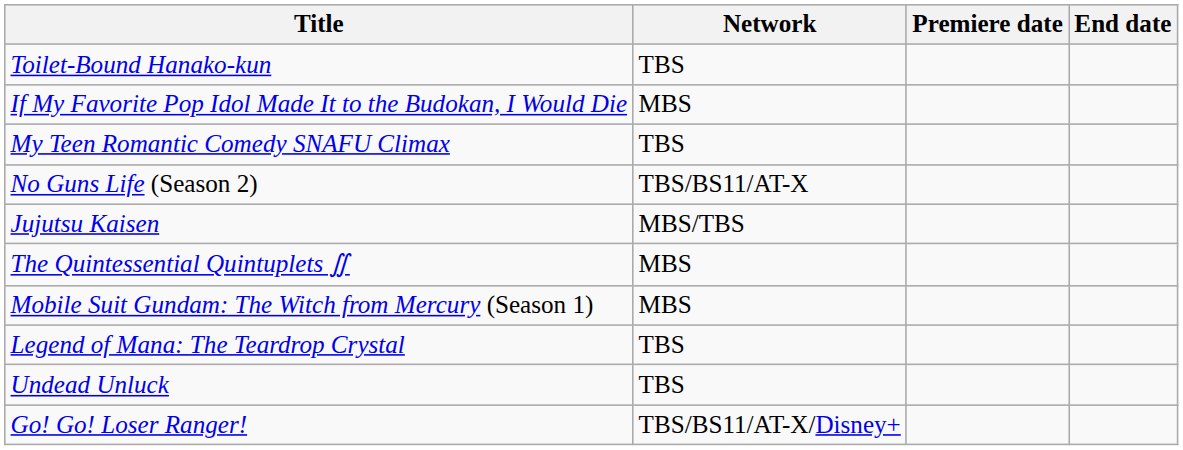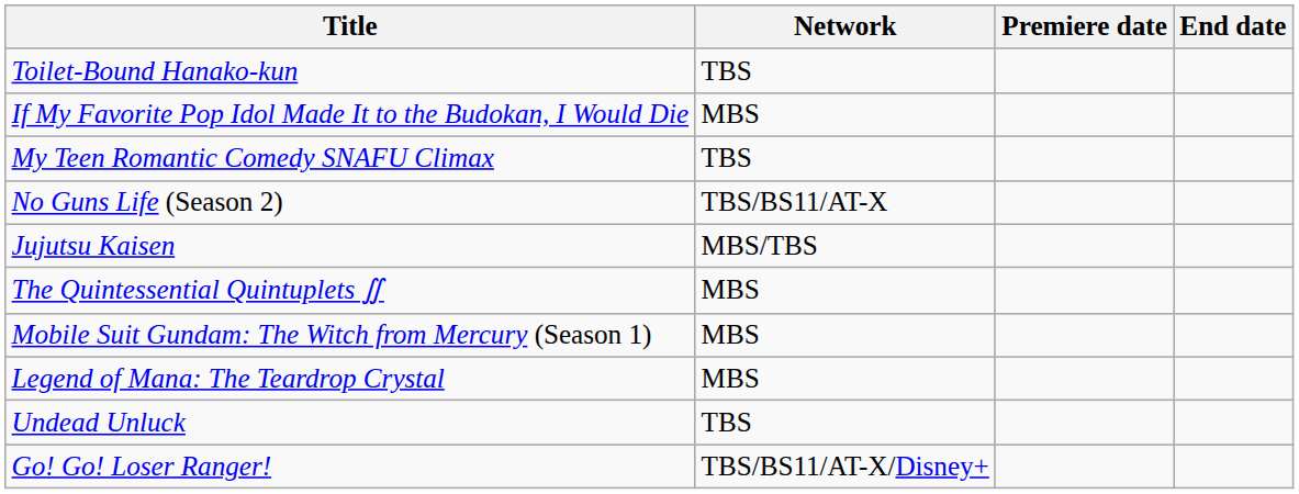Legend of Mana: The Teardrop Crystal | Network: TBS -> MBS
